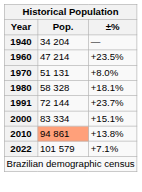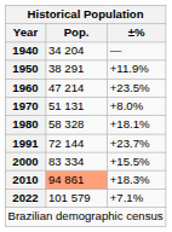+ row: 1950 | 38 291 | +11.9%
2000 | ±%: +15.1% -> +15.5%
2010 | ±%: +13.8% -> +18.3%
